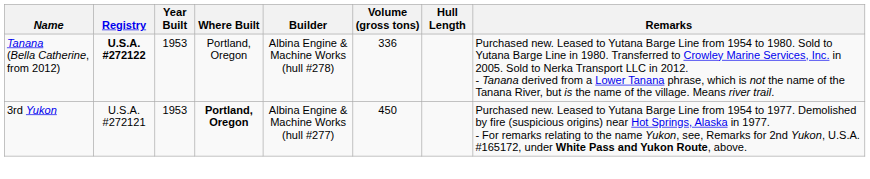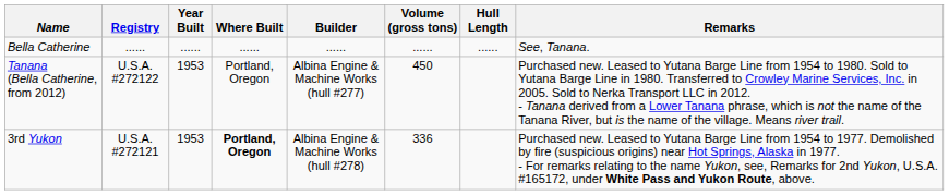+ row: Bella Catherine | ...... | ...... | ...... | ...... | ...... | ...... | See, Tanana.
Tanana (Bella Catherine, from 2012) | Registry: bold -> normal
Tanana (Bella Catherine, from 2012) | Builder: Albina Engine & Machine Works (hull #278) -> Albina Engine & Machine Works (hull #277)
Tanana (Bella Catherine, from 2012) | Volume (gross tons): 336 -> 450
3rd Yukon | Builder: Albina Engine & Machine Works (hull #277) -> Albina Engine & Machine Works (hull #278)
3rd Yukon | Volume (gross tons): 450 -> 336
